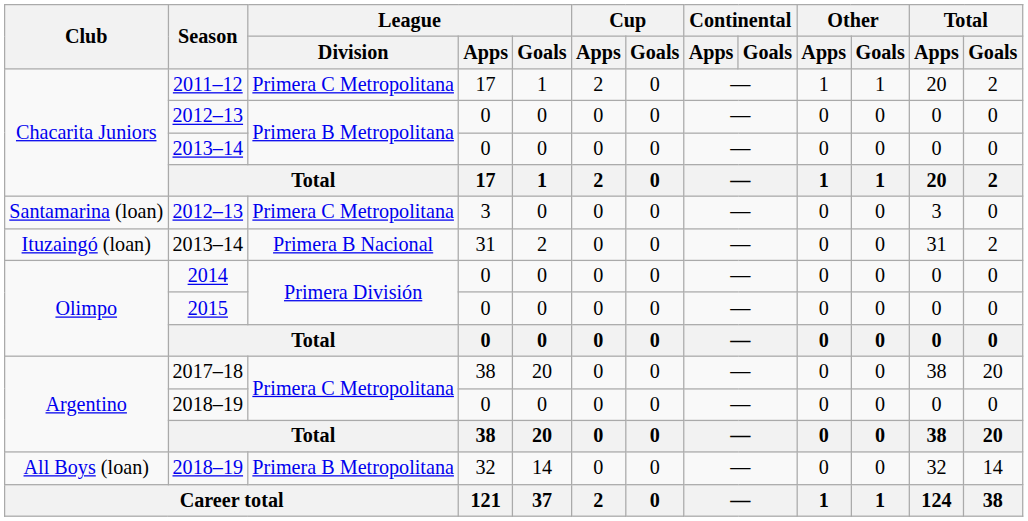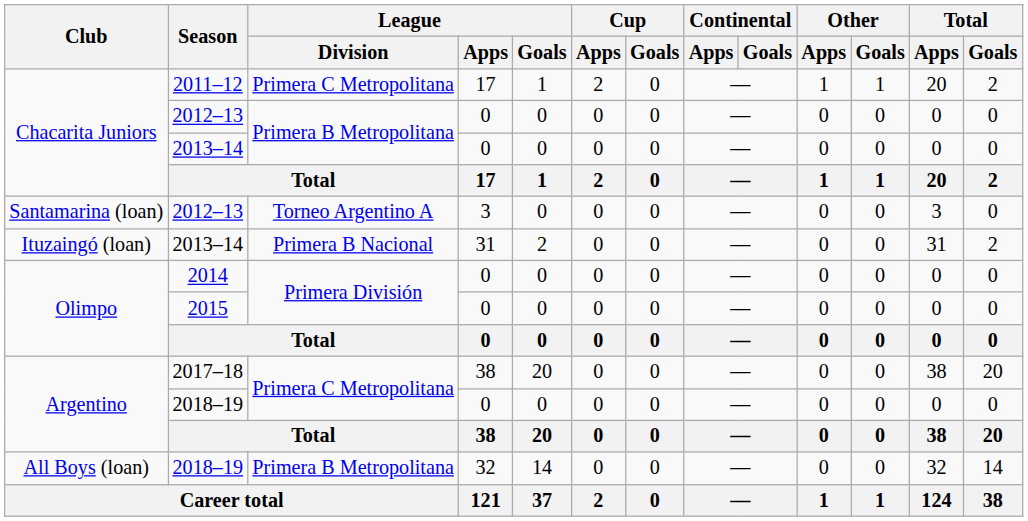Santamarina (loan) / 2012–13 | League / Division: Primera C Metropolitana -> Torneo Argentino A
